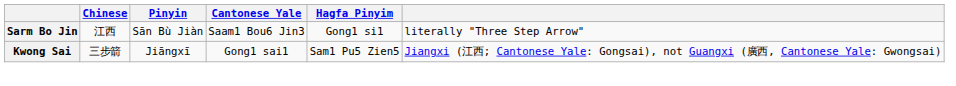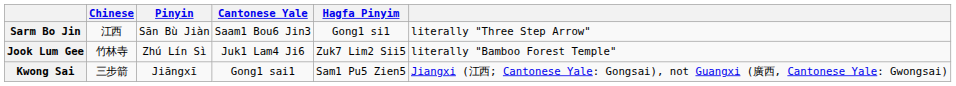+ row: Jook Lum Gee | 竹林寺 | Zhú Lín Sì | Juk1 Lam4 Ji6 | Zuk7 Lim2 Sii5 | literally "Bamboo Forest Temple"
